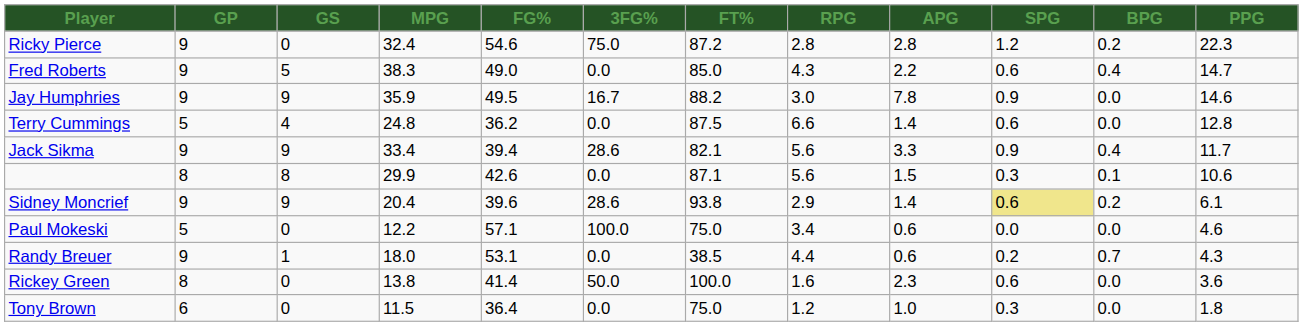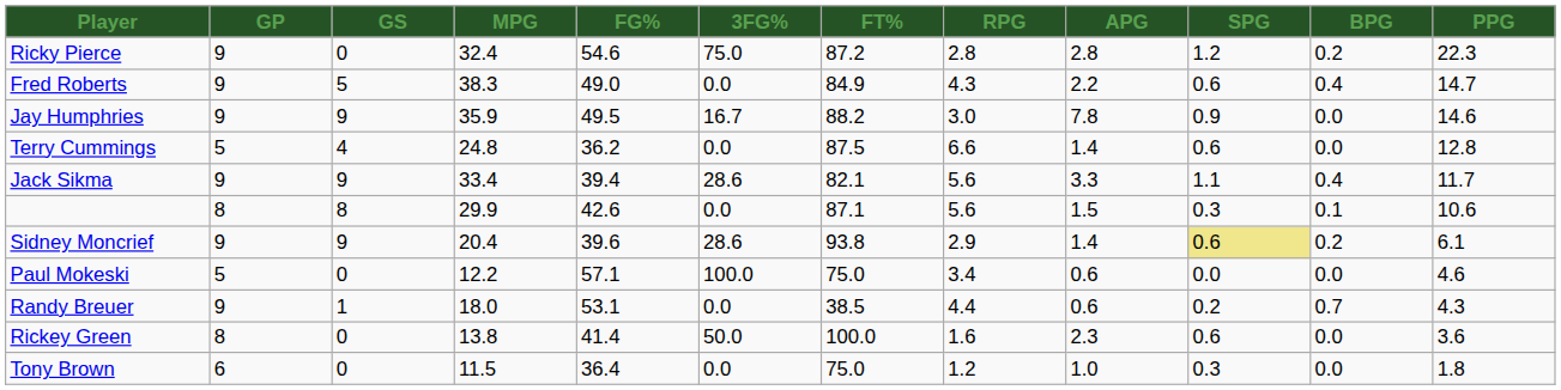Fred Roberts | FT%: 85.0 -> 84.9
Jack Sikma | SPG: 0.9 -> 1.1
